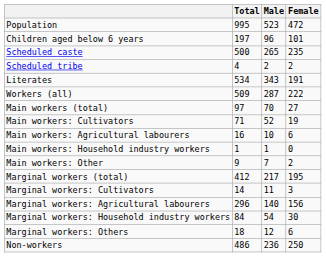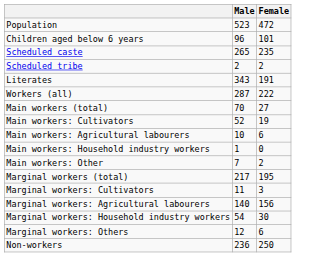- column: Total | 995 | 197 | 500 | 4 | 534 | 509 | 97 | 71 | 16 | 1 | 9 | 412 | 14 | 296 | 84 | 18 | 486
